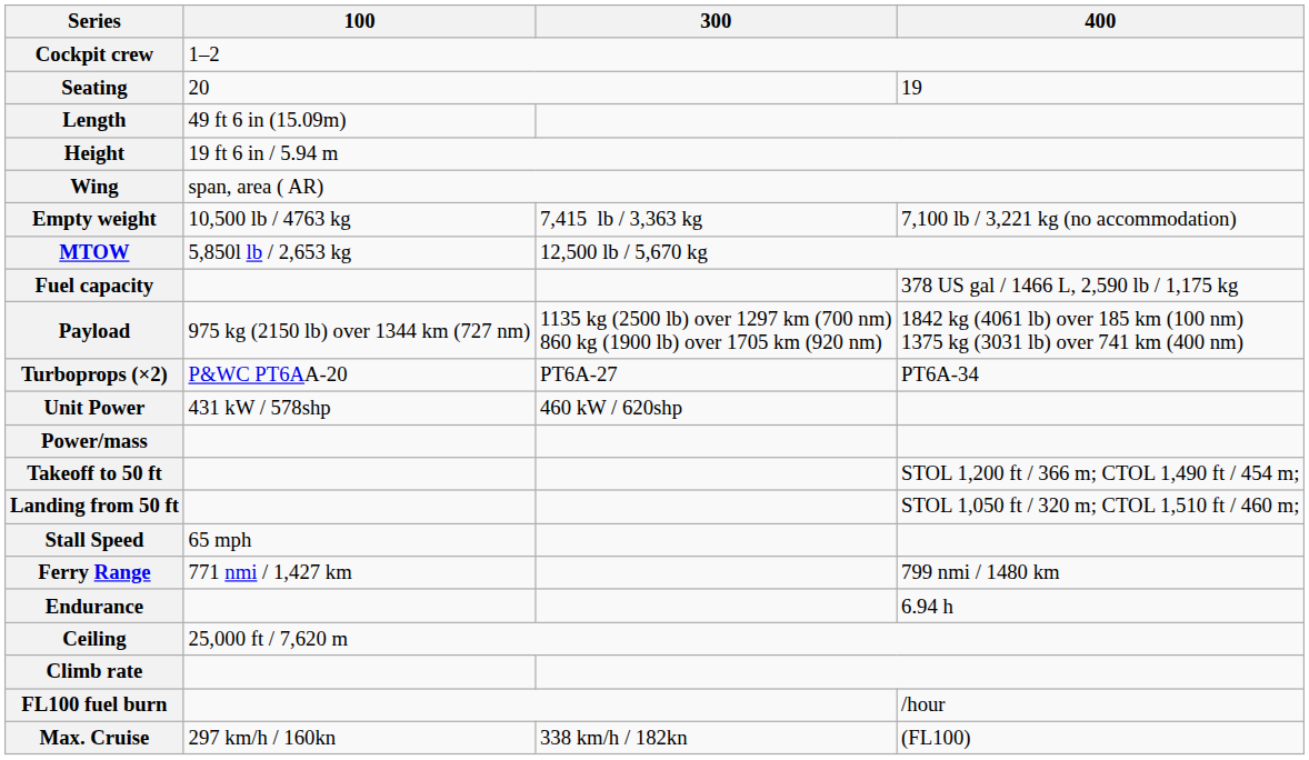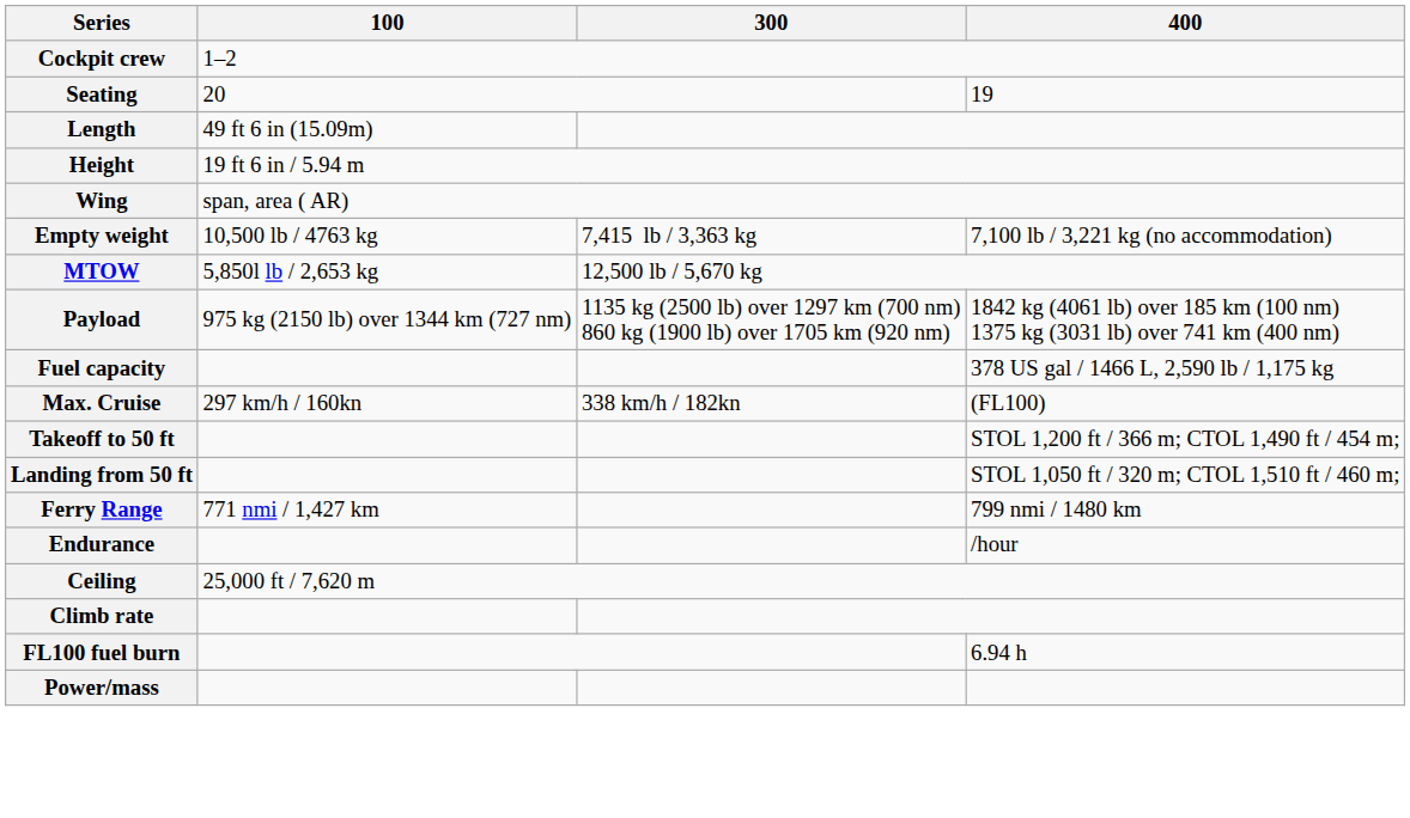rows swapped: Payload <-> Fuel capacity
- row: Turboprops (×2) | P&WC PT6AA-20 | PT6A-27 | PT6A-34
- row: Unit Power | 431 kW / 578shp | 460 kW / 620shp
rows swapped: Max. Cruise <-> Power/mass
- row: Stall Speed | 65 mph
Endurance | 400: 6.94 h -> /hour
FL100 fuel burn | 400: /hour -> 6.94 h
